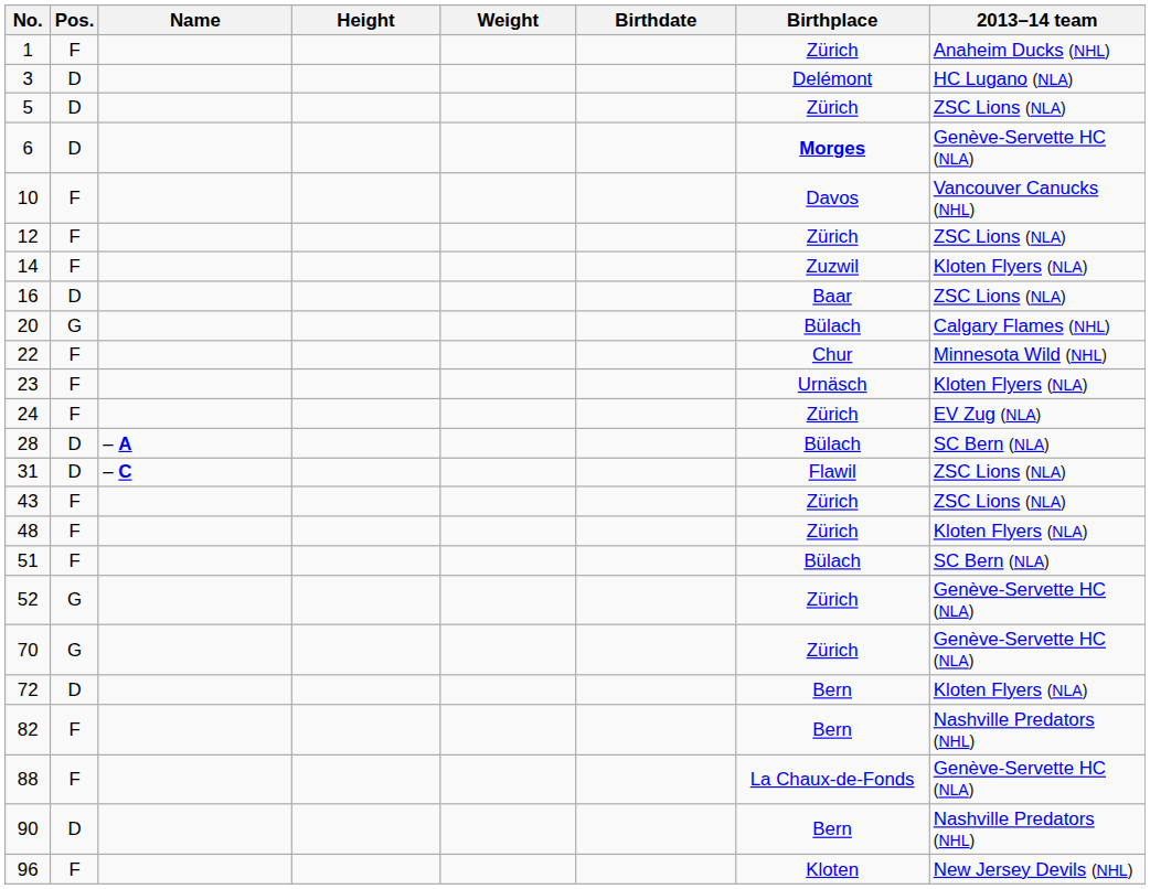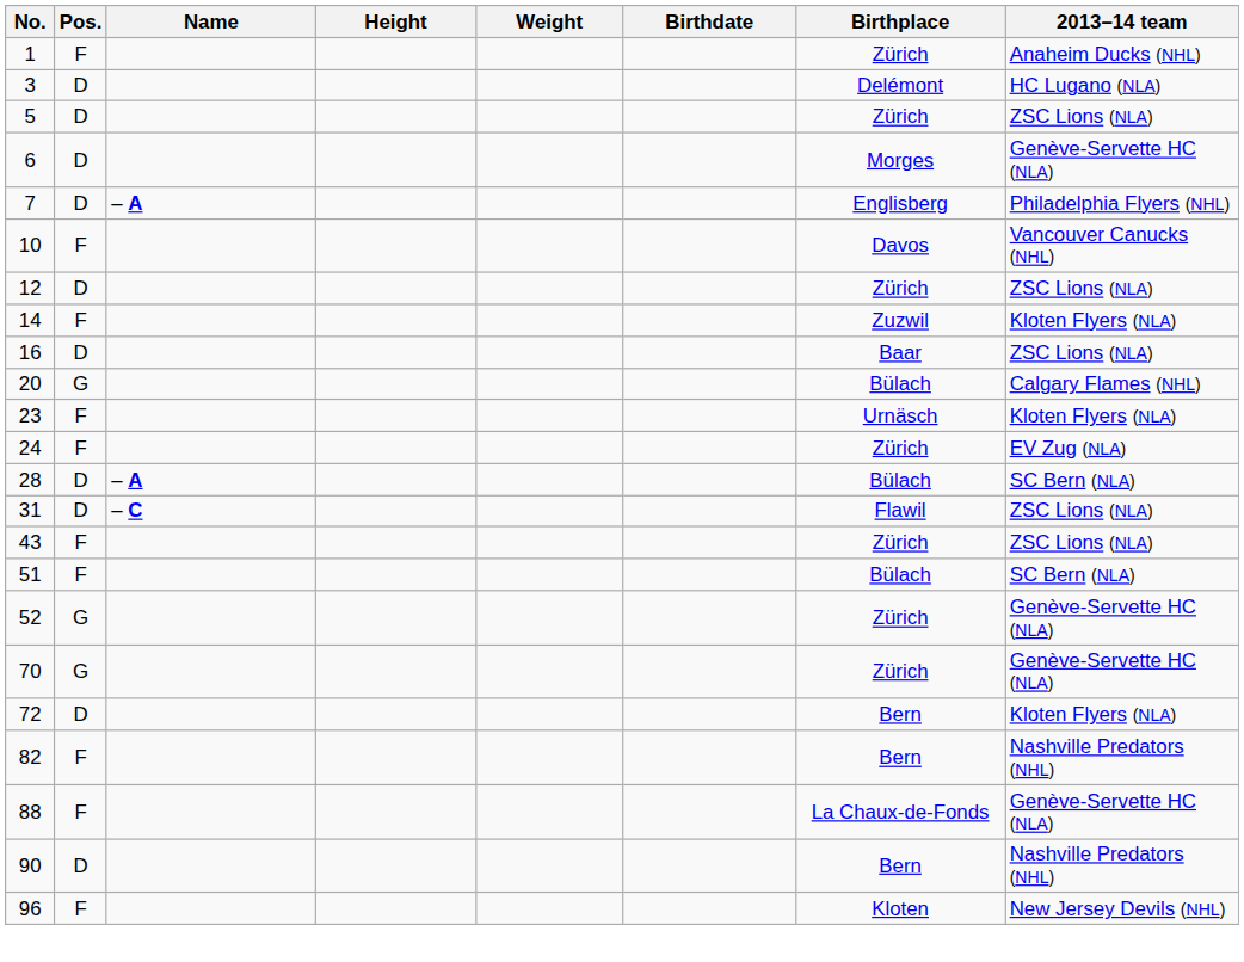6 | Birthplace: bold -> normal
+ row: 7 | D | – A | Englisberg | Philadelphia Flyers (NHL)
12 | Pos.: F -> D
- row: 22 | F | Chur | Minnesota Wild (NHL)
- row: 48 | F | Zürich | Kloten Flyers (NLA)
